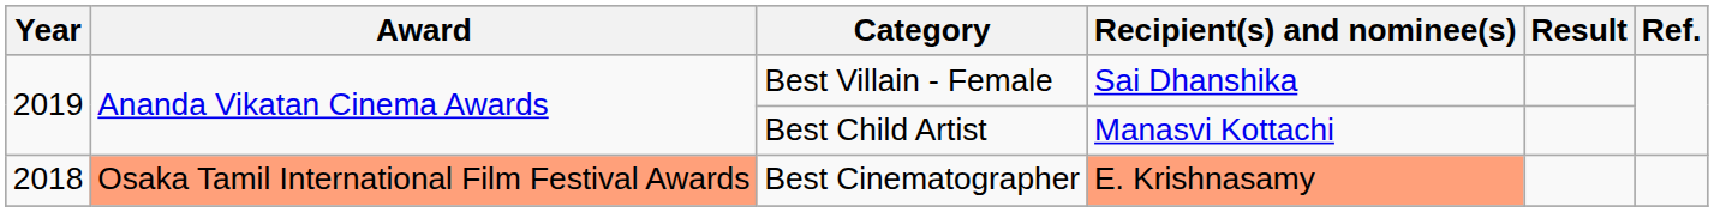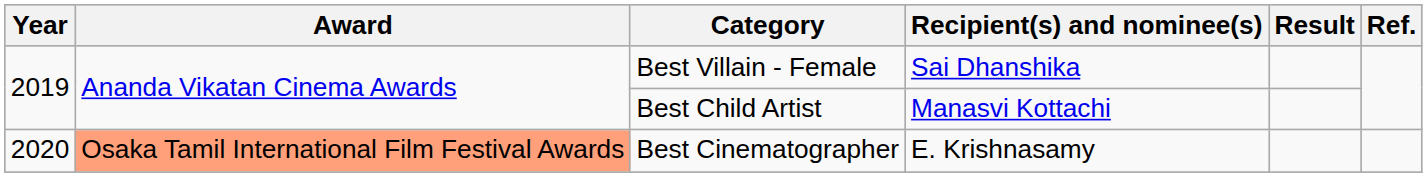Best Cinematographer | Year: 2018 -> 2020
Best Cinematographer | Recipient(s) and nominee(s): lightsalmon background -> no background
